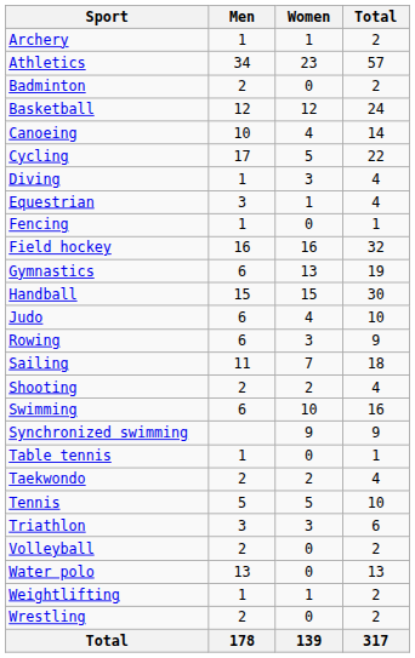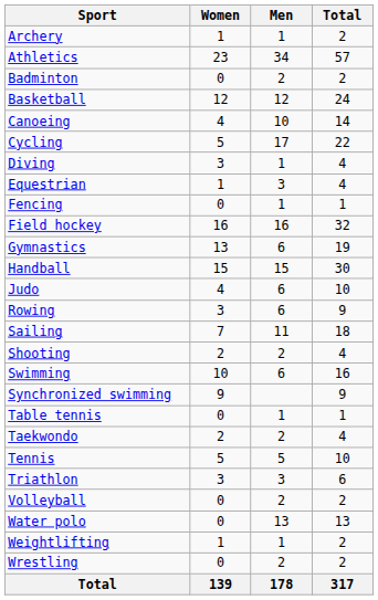columns swapped: Men <-> Women
